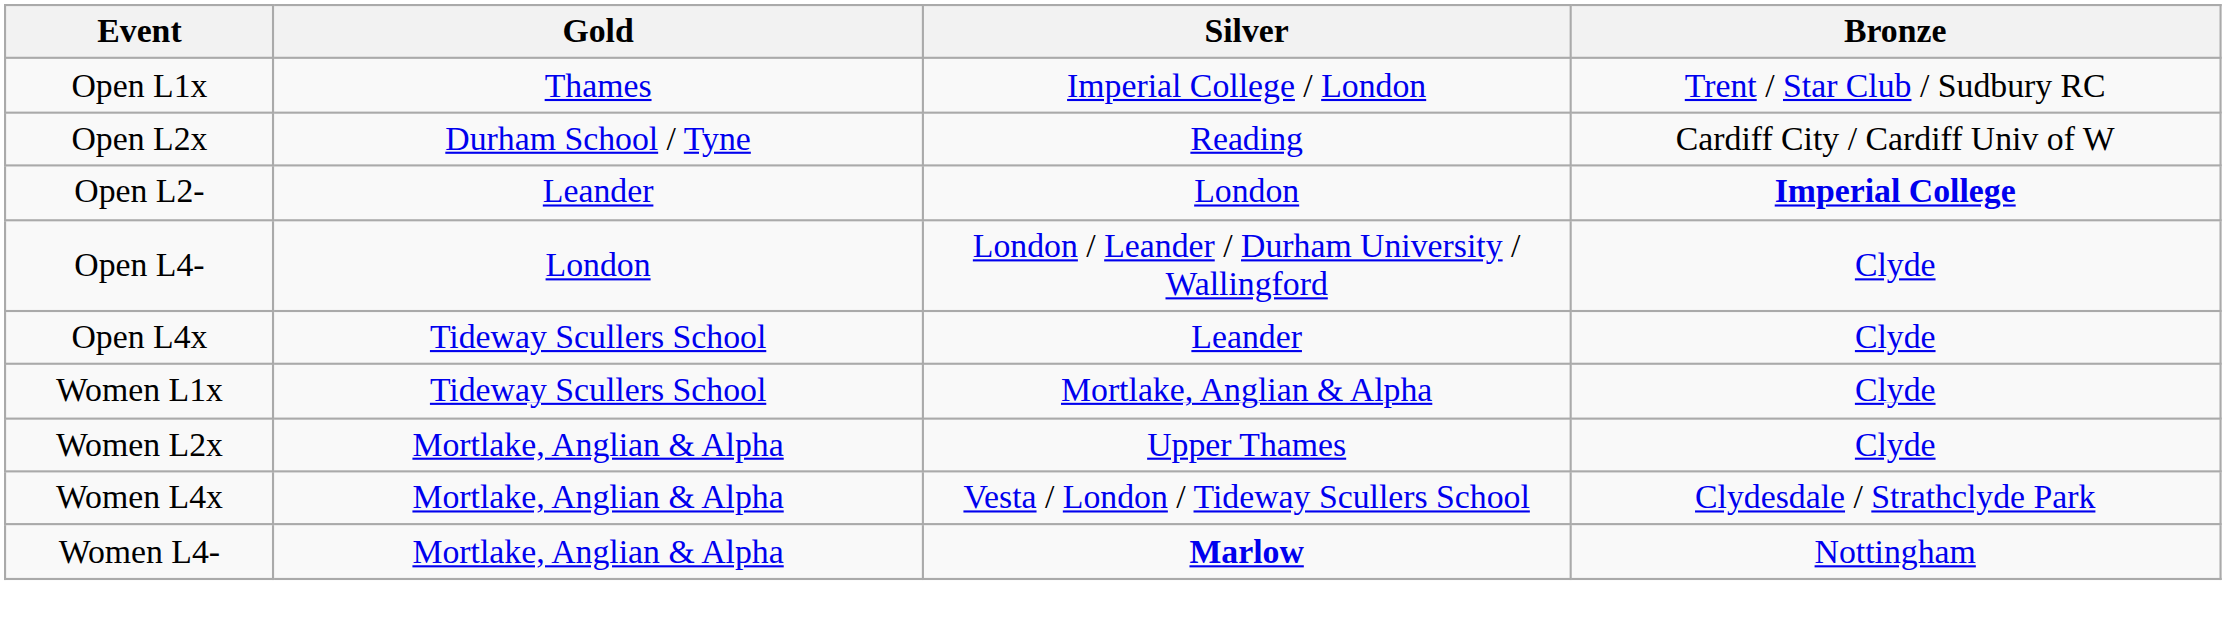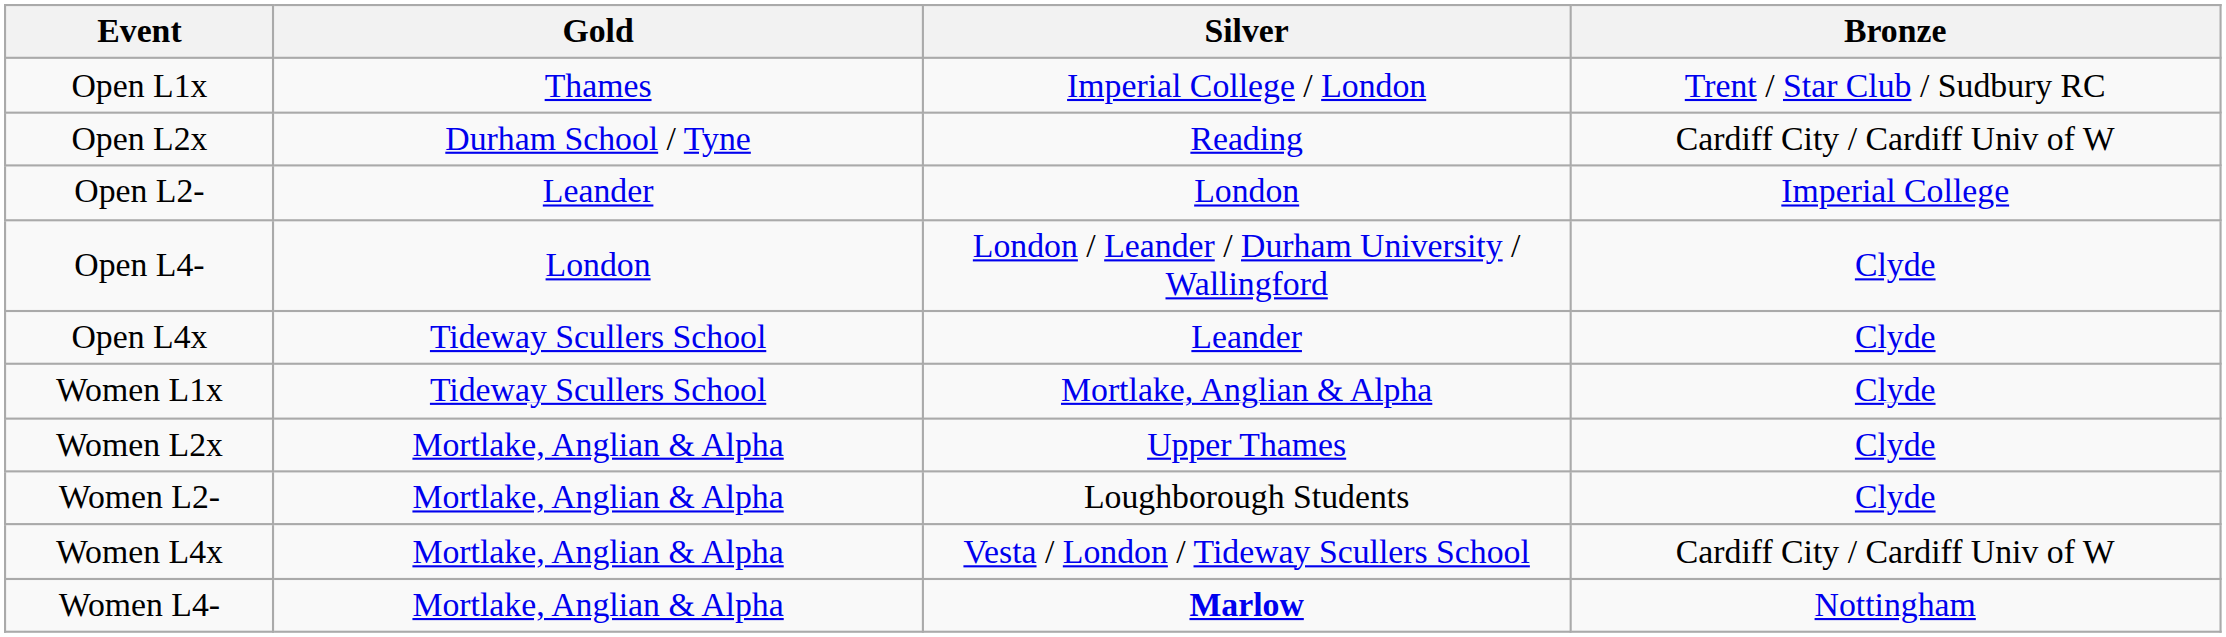Open L2- | Bronze: bold -> normal
+ row: Women L2- | Mortlake, Anglian & Alpha | Loughborough Students | Clyde
Women L4x | Bronze: Clydesdale / Strathclyde Park -> Cardiff City / Cardiff Univ of W
